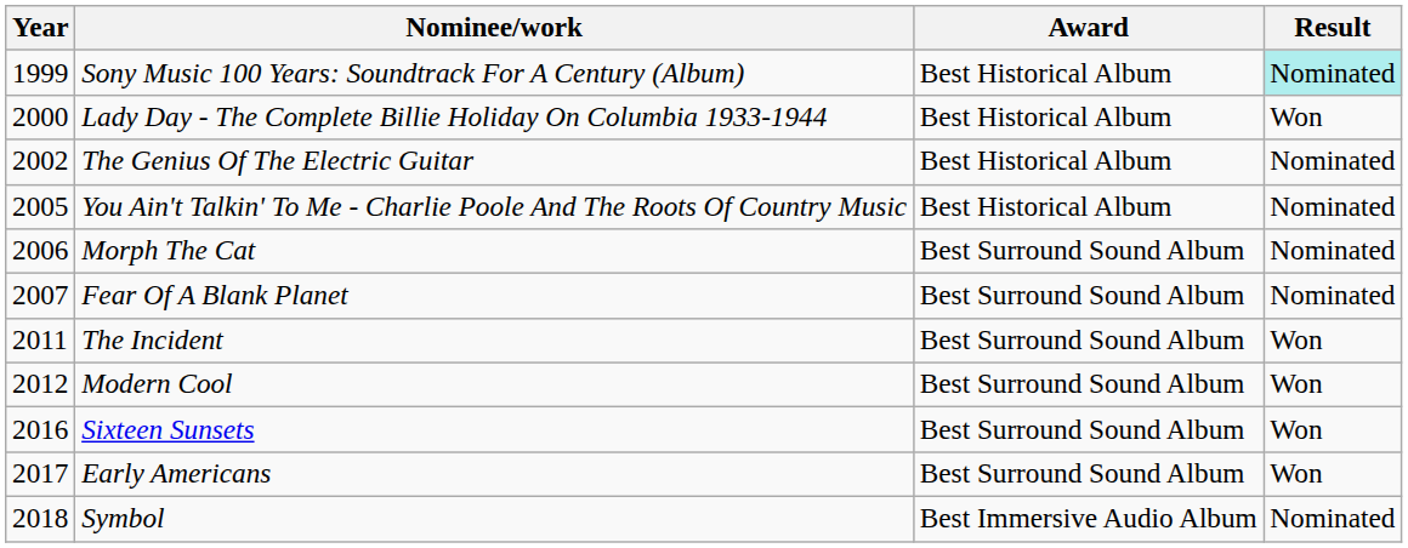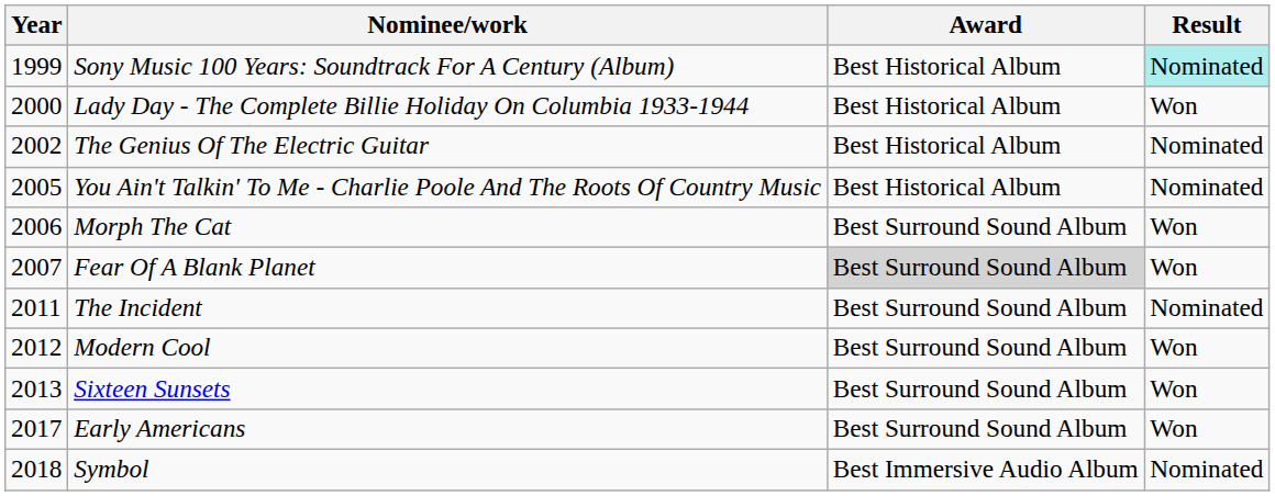Morph The Cat | Result: Nominated -> Won
Fear Of A Blank Planet | Award: no background -> lightgrey background
Fear Of A Blank Planet | Result: Nominated -> Won
The Incident | Result: Won -> Nominated
Sixteen Sunsets | Year: 2016 -> 2013
